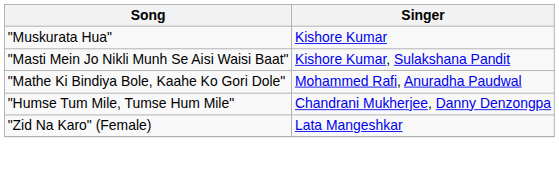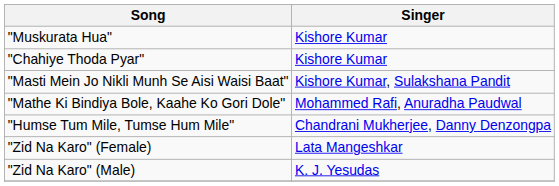+ row: "Chahiye Thoda Pyar" | Kishore Kumar
+ row: "Zid Na Karo" (Male) | K. J. Yesudas
